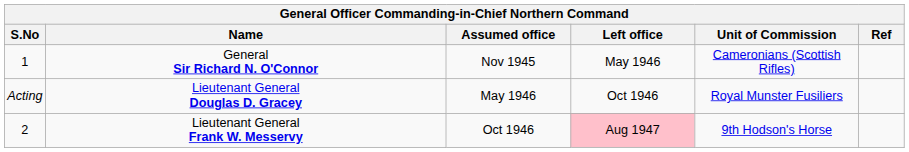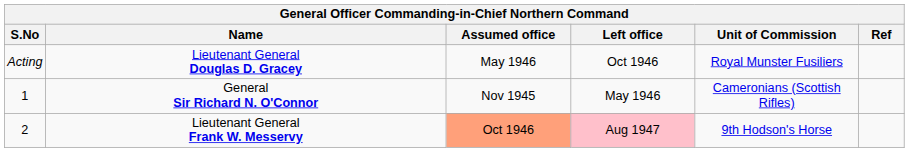rows swapped: General Sir Richard N. O'Connor <-> Lieutenant General Douglas D. Gracey
Lieutenant General Frank W. Messervy | Assumed office: no background -> lightsalmon background
